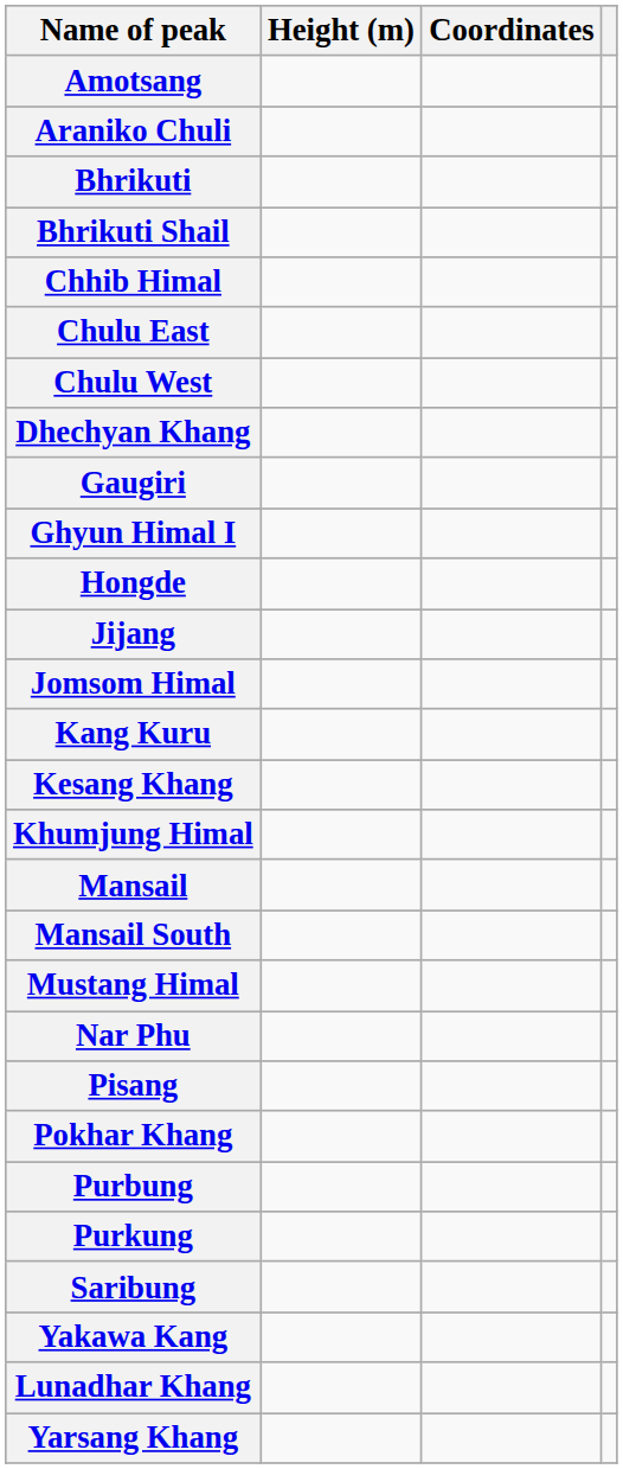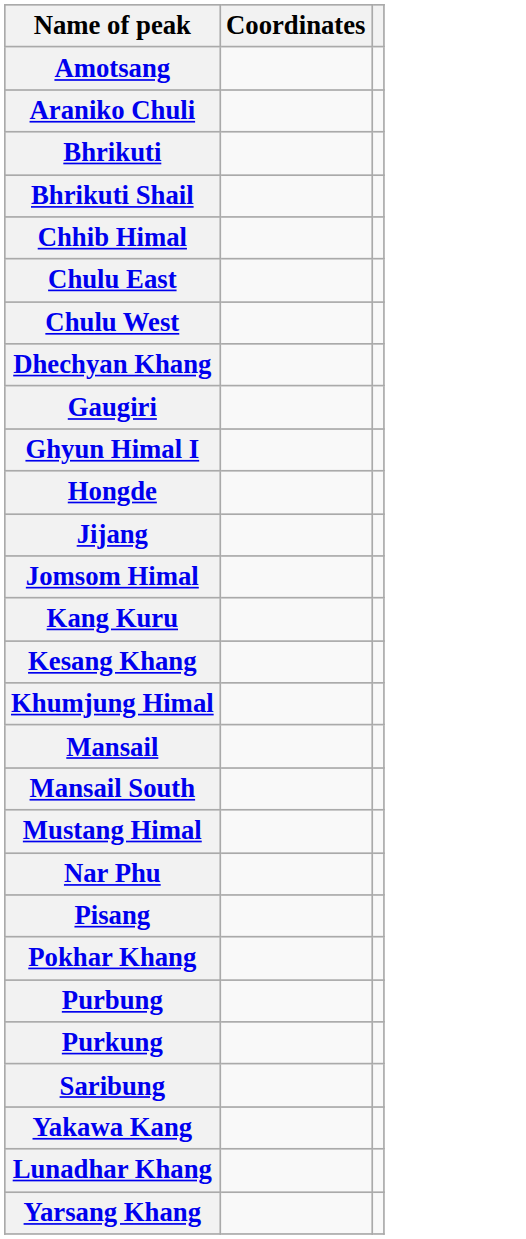- column: Height (m)
